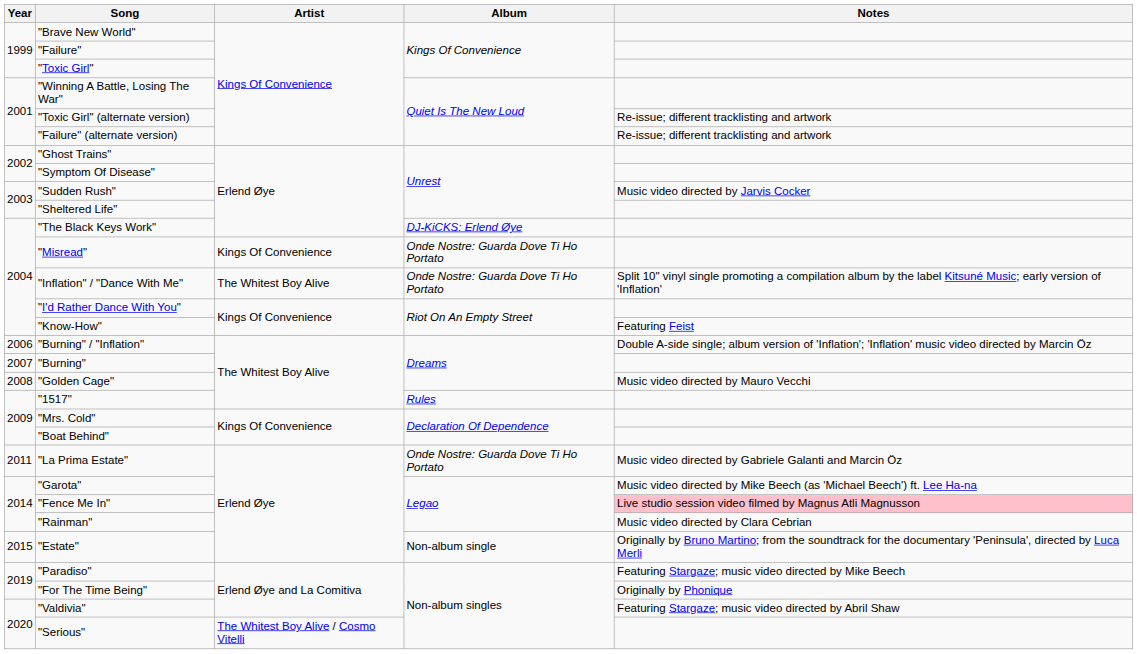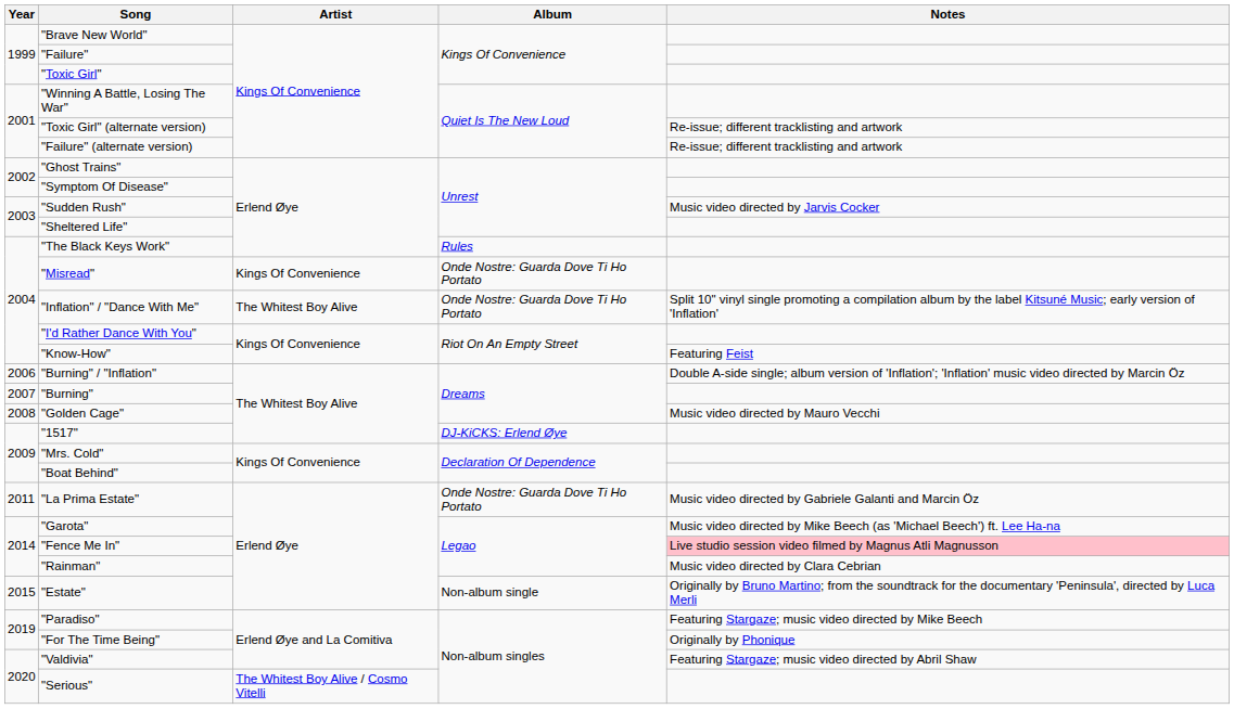"The Black Keys Work" | Album: DJ-KiCKS: Erlend Øye -> Rules
"1517" | Album: Rules -> DJ-KiCKS: Erlend Øye
